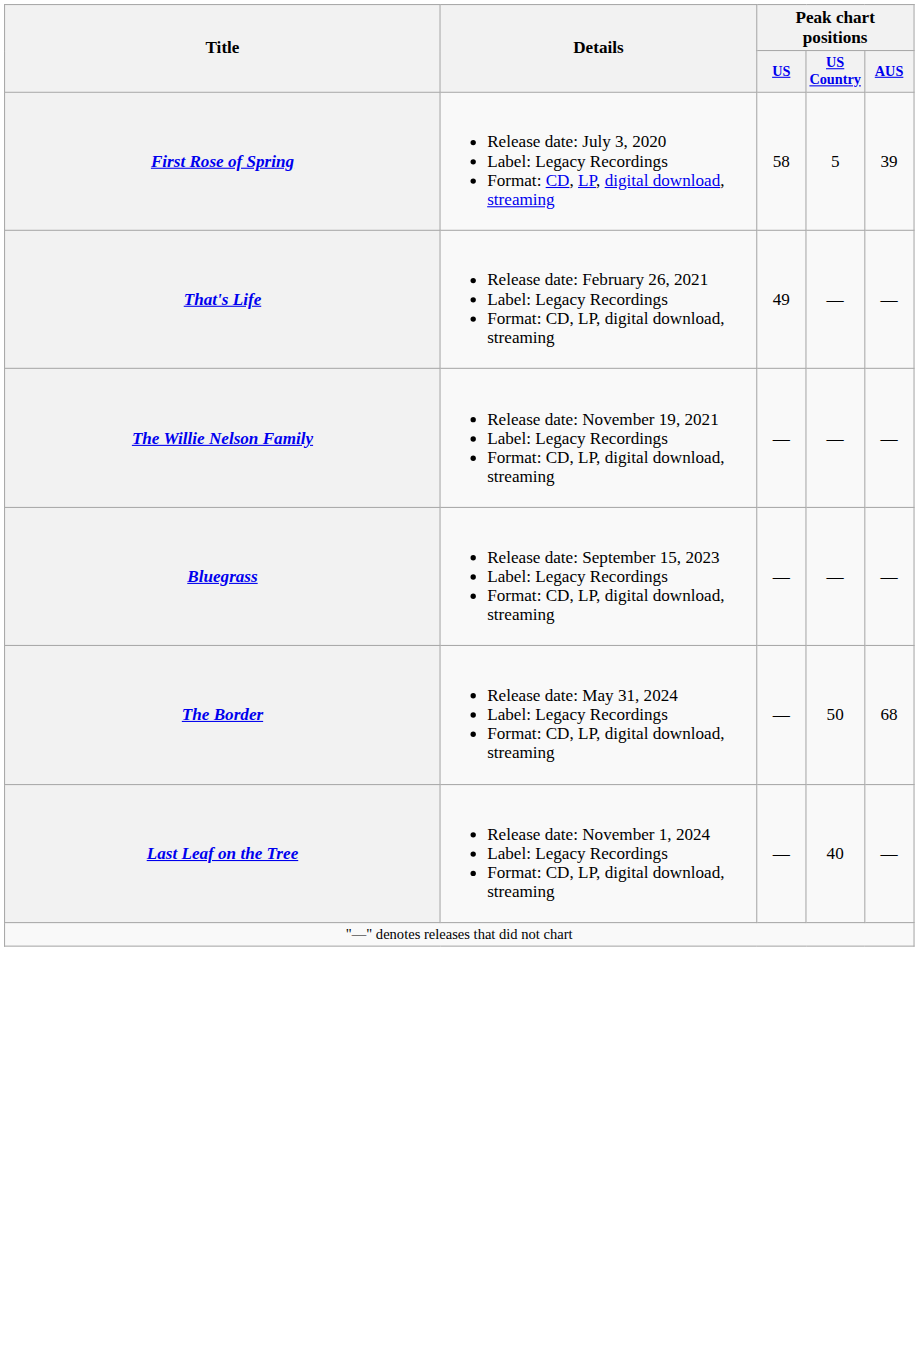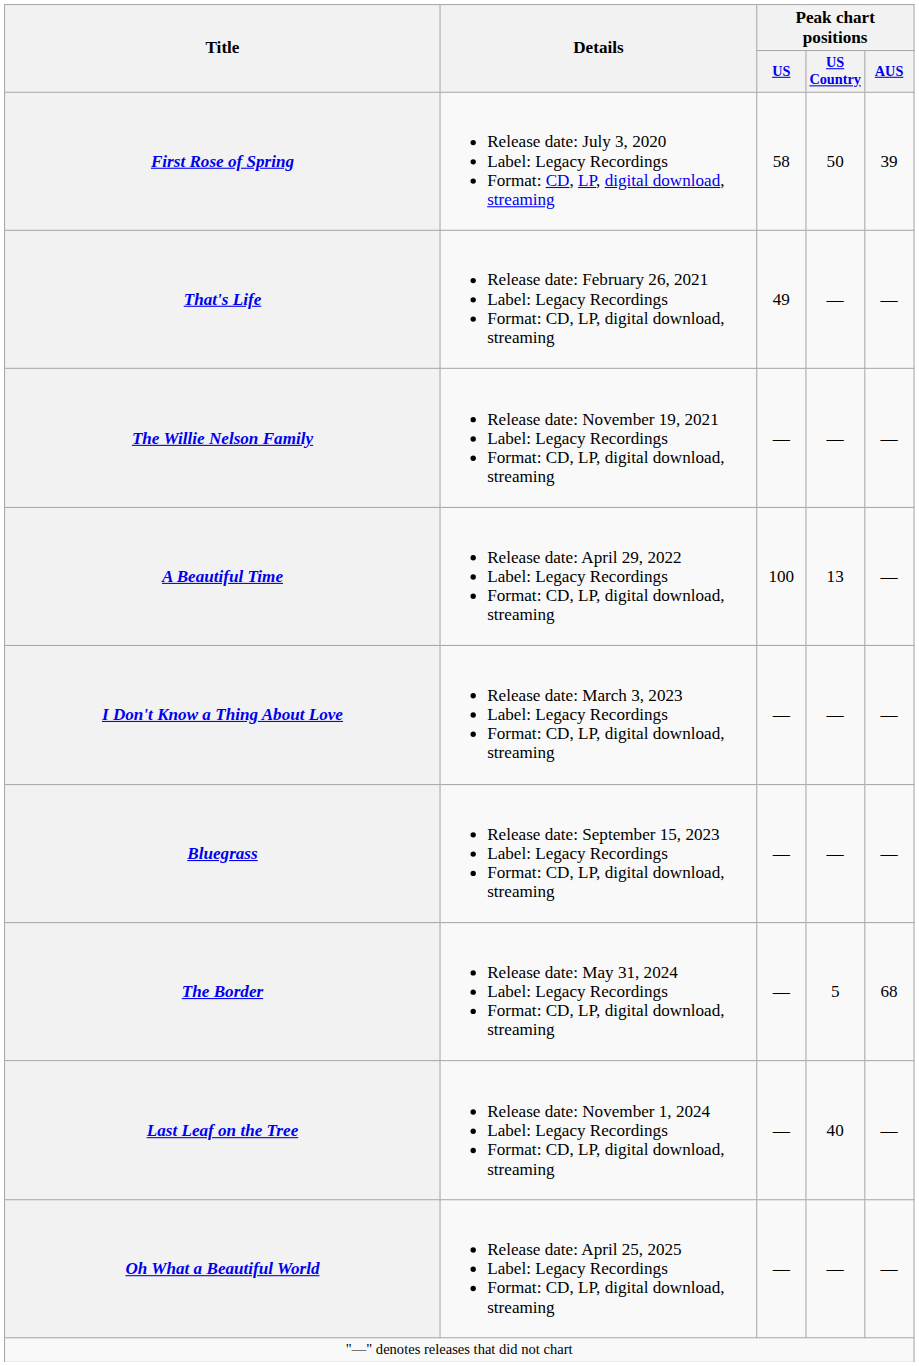First Rose of Spring | Peak chart positions / US Country: 5 -> 50
+ row: A Beautiful Time | Release date: April 29, 2022 Label: Legacy Recordings Format: CD, LP, digital download, streaming | 100 | 13 | —
+ row: I Don't Know a Thing About Love | Release date: March 3, 2023 Label: Legacy Recordings Format: CD, LP, digital download, streaming | — | — | —
The Border | Peak chart positions / US Country: 50 -> 5
+ row: Oh What a Beautiful World | Release date: April 25, 2025 Label: Legacy Recordings Format: CD, LP, digital download, streaming | — | — | —
